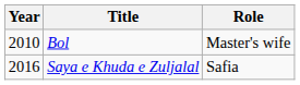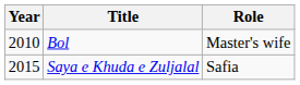Saya e Khuda e Zuljalal | Year: 2016 -> 2015
